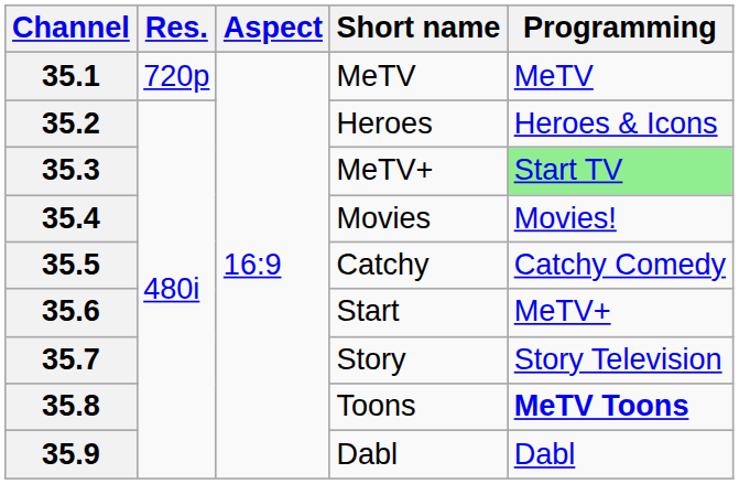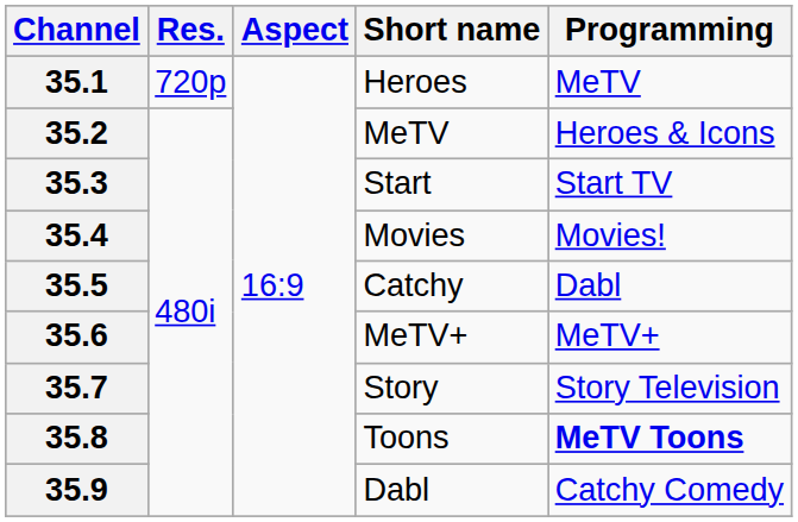35.1 | Short name: MeTV -> Heroes
35.2 | Short name: Heroes -> MeTV
35.3 | Short name: MeTV+ -> Start
35.3 | Programming: lightgreen background -> no background
35.5 | Programming: Catchy Comedy -> Dabl
35.6 | Short name: Start -> MeTV+
35.9 | Programming: Dabl -> Catchy Comedy
